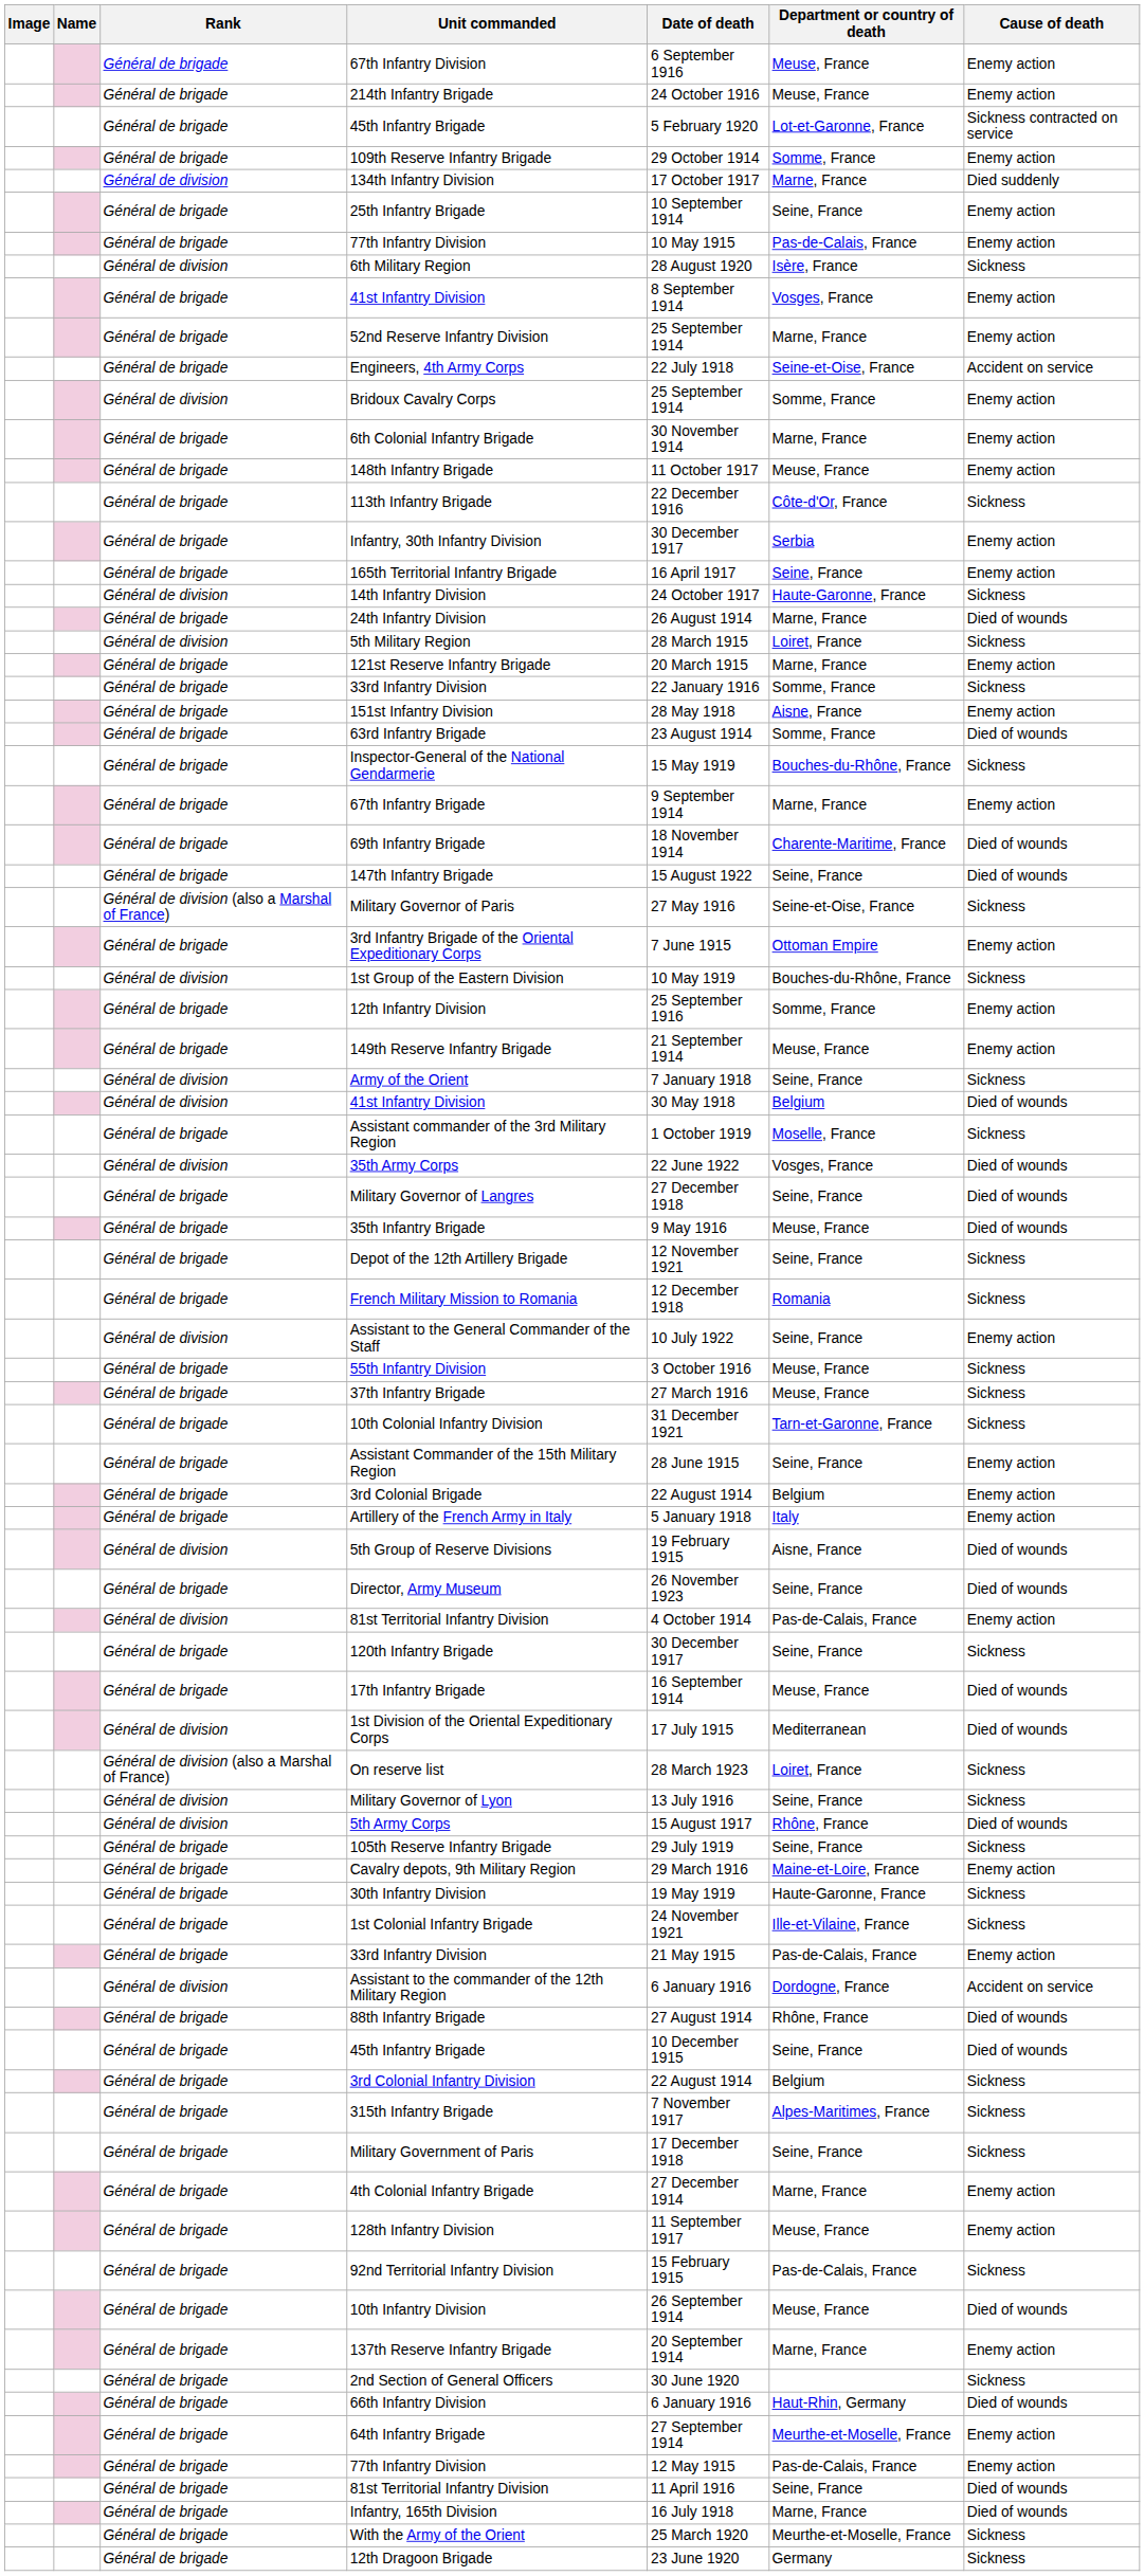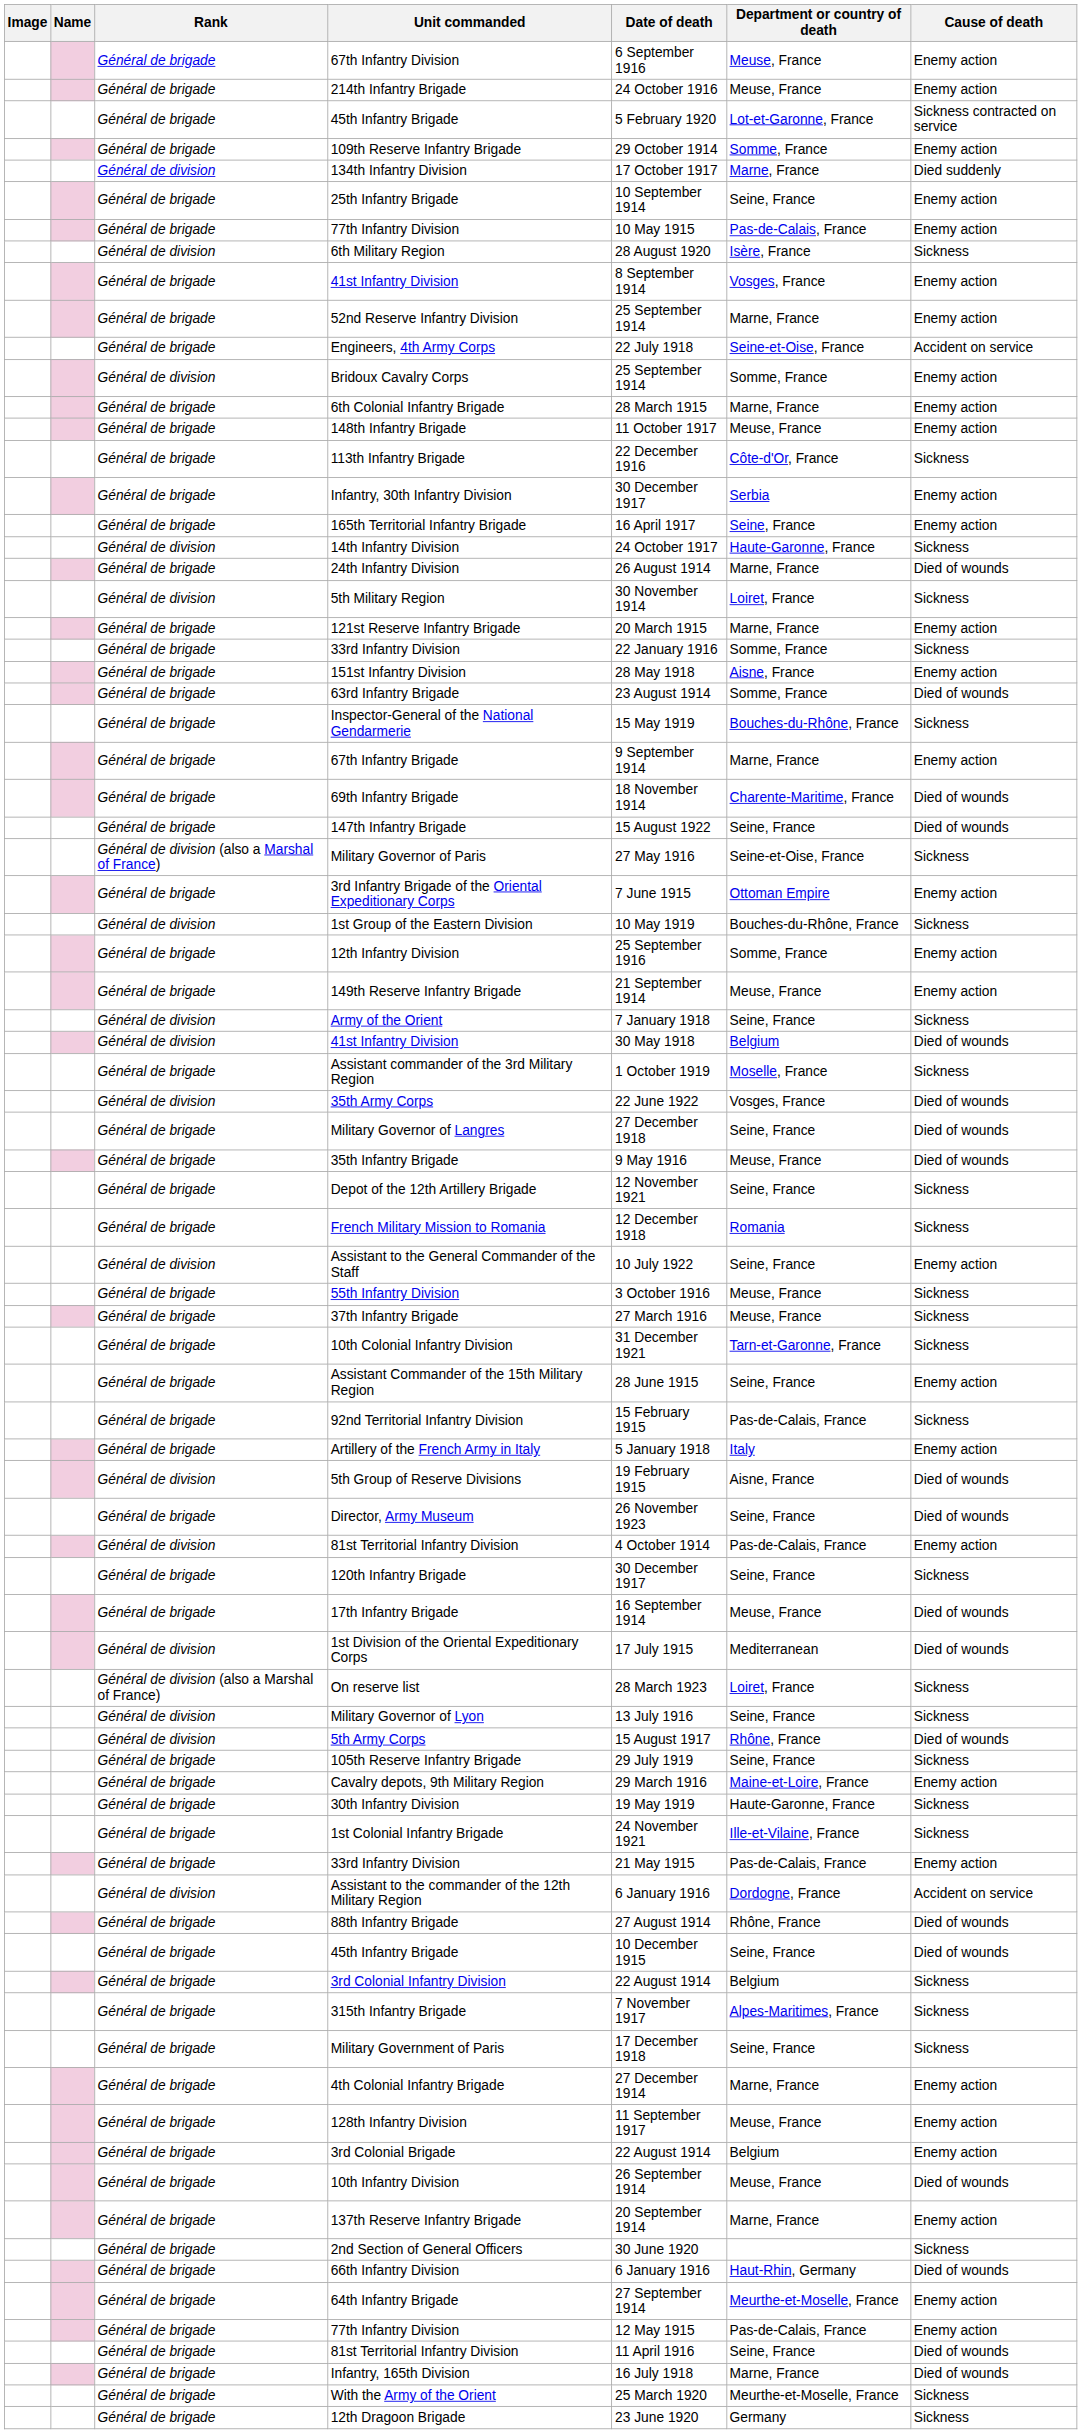6th Colonial Infantry Brigade | Date of death: 30 November 1914 -> 28 March 1915
5th Military Region | Date of death: 28 March 1915 -> 30 November 1914
rows swapped: 92nd Territorial Infantry Division <-> 3rd Colonial Brigade
